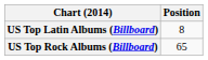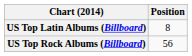US Top Rock Albums (Billboard) | Position: 65 -> 56
